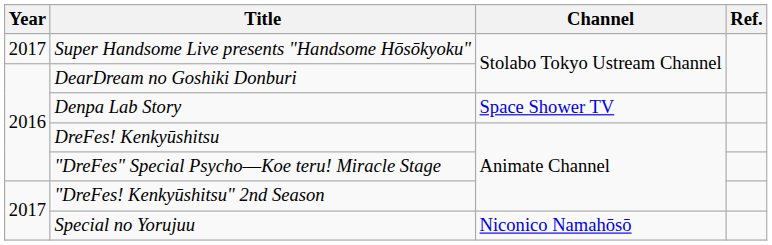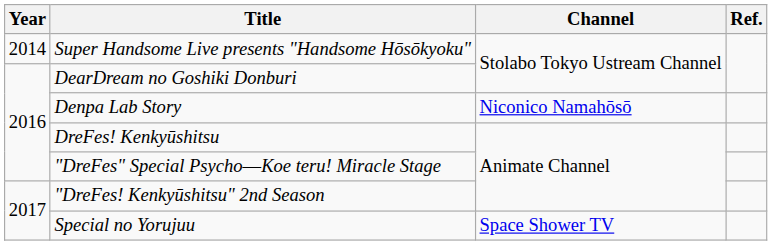Super Handsome Live presents "Handsome Hōsōkyoku" | Year: 2017 -> 2014
Denpa Lab Story | Channel: Space Shower TV -> Niconico Namahōsō
Special no Yorujuu | Channel: Niconico Namahōsō -> Space Shower TV
